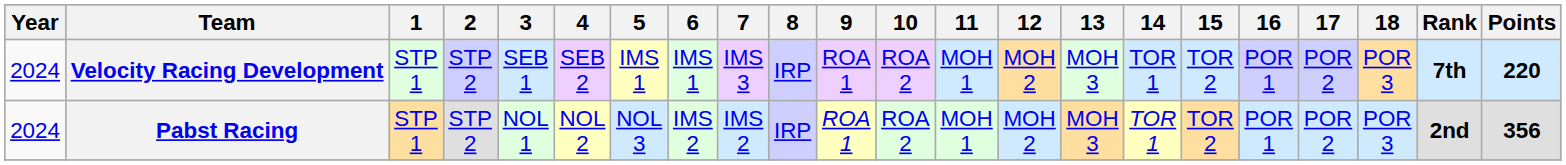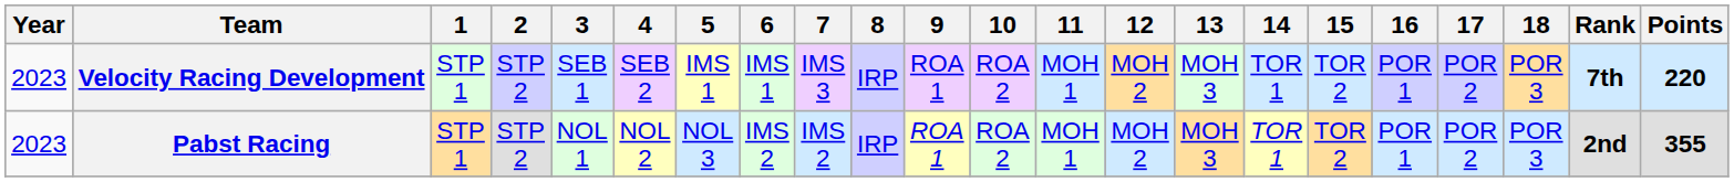Velocity Racing Development | Year: 2024 -> 2023
Pabst Racing | Year: 2024 -> 2023
Pabst Racing | Points: 356 -> 355
